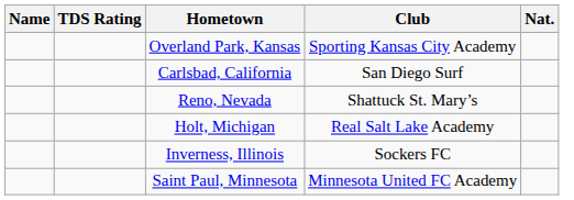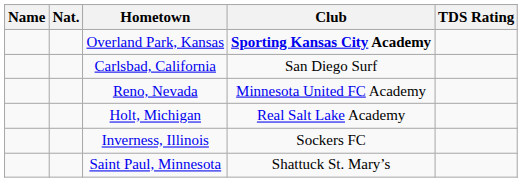columns swapped: Nat. <-> TDS Rating
Overland Park, Kansas | Club: normal -> bold
Reno, Nevada | Club: Shattuck St. Mary’s -> Minnesota United FC Academy
Saint Paul, Minnesota | Club: Minnesota United FC Academy -> Shattuck St. Mary’s
